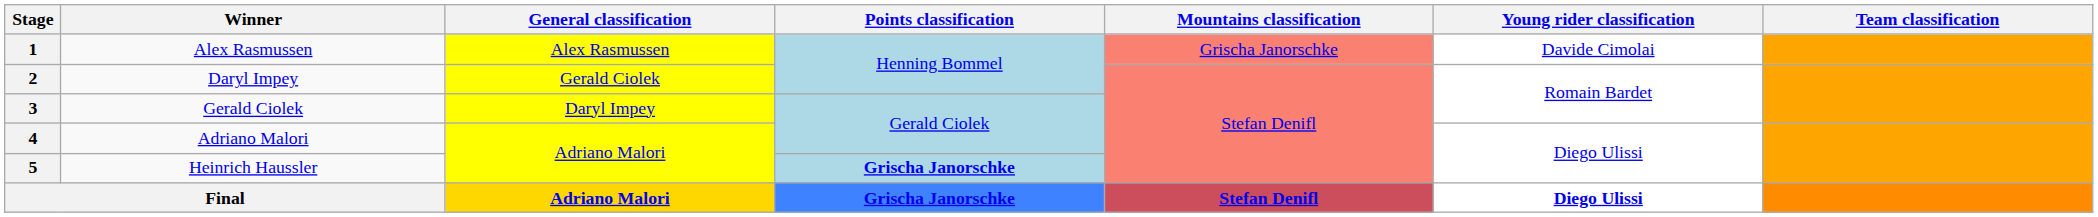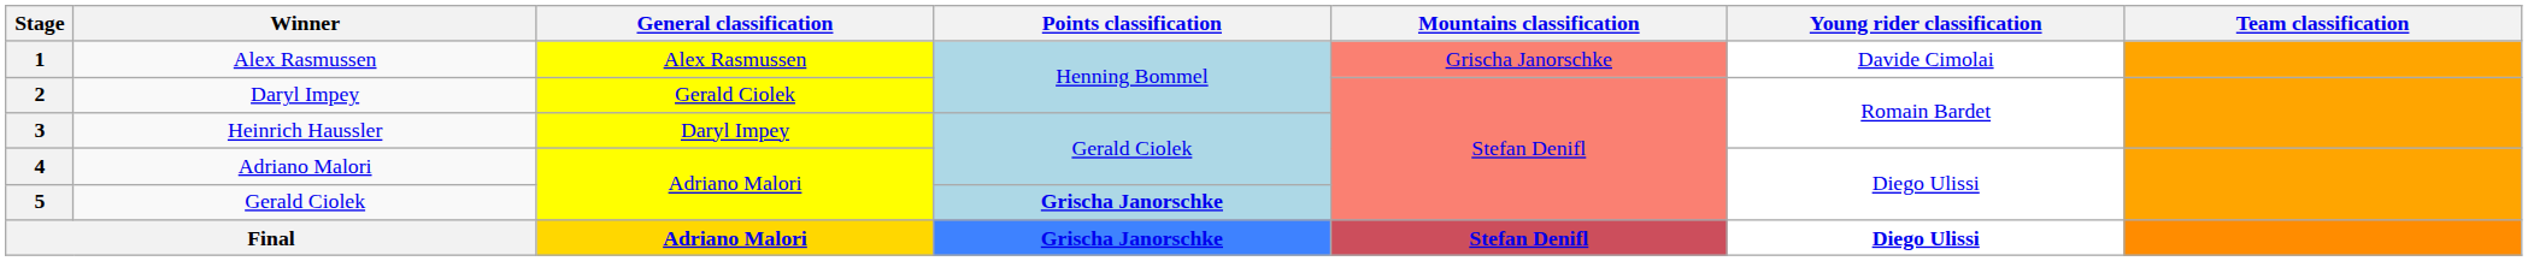3 | Winner: Gerald Ciolek -> Heinrich Haussler
5 | Winner: Heinrich Haussler -> Gerald Ciolek
